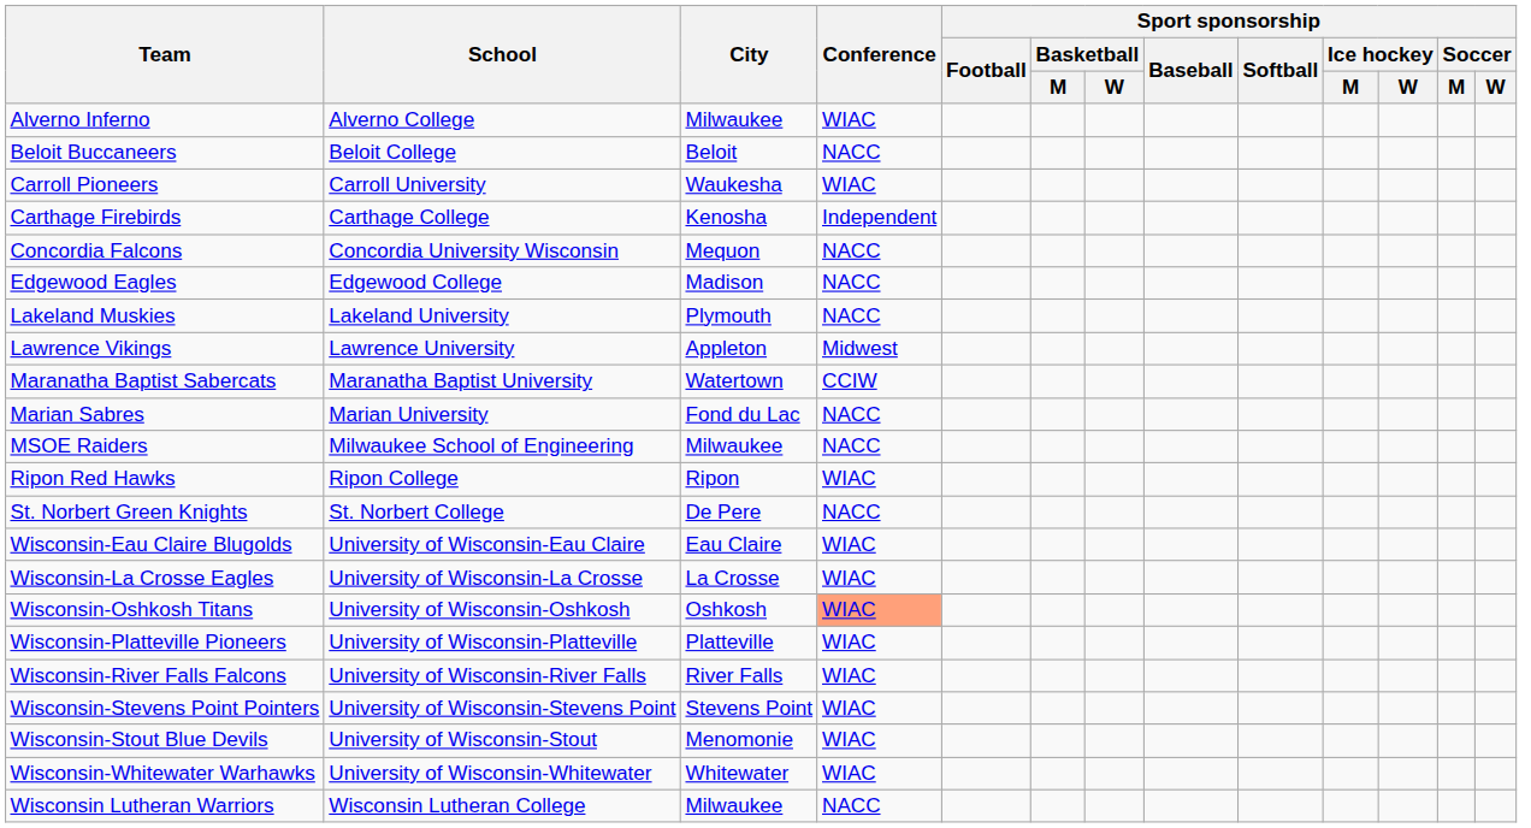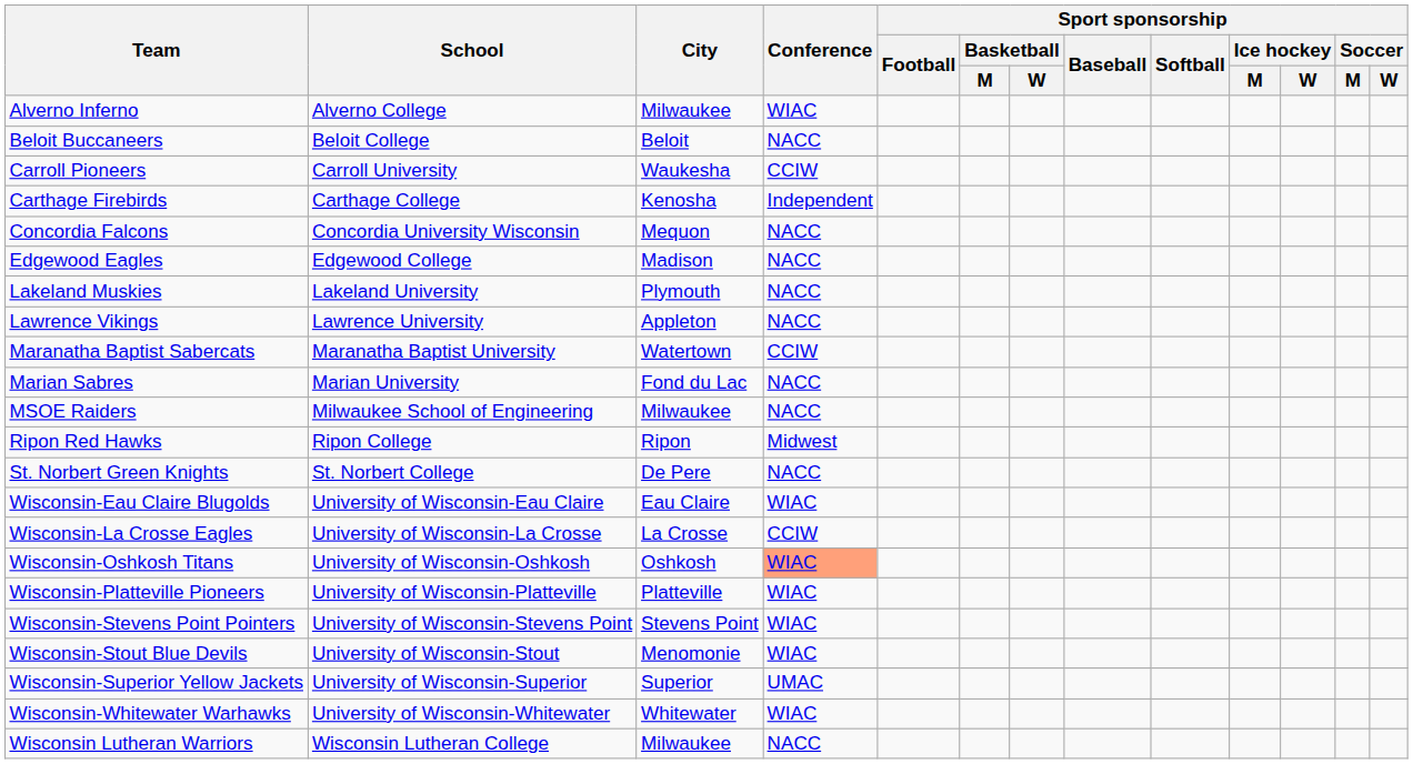Carroll Pioneers | Conference: WIAC -> CCIW
Lawrence Vikings | Conference: Midwest -> NACC
Ripon Red Hawks | Conference: WIAC -> Midwest
Wisconsin-La Crosse Eagles | Conference: WIAC -> CCIW
- row: Wisconsin-River Falls Falcons | University of Wisconsin-River Falls | River Falls | WIAC
+ row: Wisconsin-Superior Yellow Jackets | University of Wisconsin-Superior | Superior | UMAC
